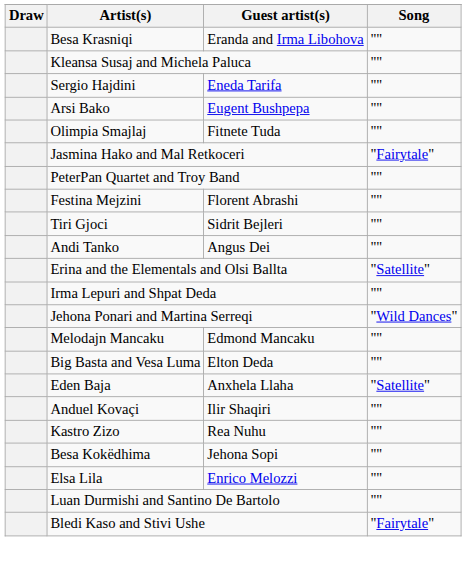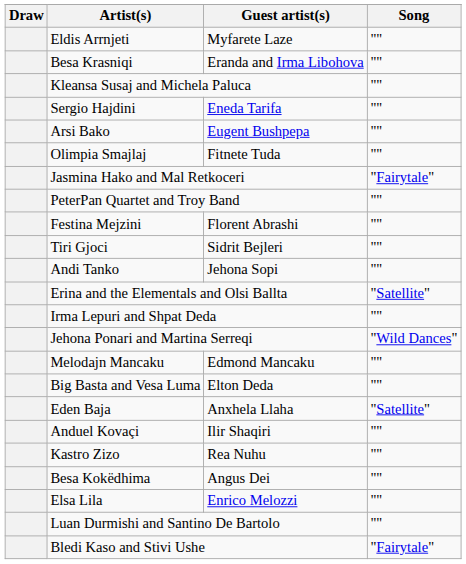+ row: Eldis Arrnjeti | Myfarete Laze | ""
Andi Tanko | Guest artist(s): Angus Dei -> Jehona Sopi
Besa Kokëdhima | Guest artist(s): Jehona Sopi -> Angus Dei
